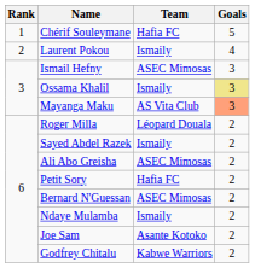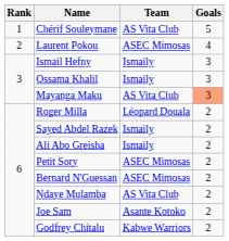Chérif Souleymane | Team: Hafia FC -> AS Vita Club
Laurent Pokou | Team: Ismaily -> ASEC Mimosas
Ismail Hefny | Team: ASEC Mimosas -> Ismaily
Ossama Khalil | Goals: khaki background -> no background
Ali Abo Greisha | Team: ASEC Mimosas -> Ismaily
Petit Sory | Team: Hafia FC -> ASEC Mimosas
Ndaye Mulamba | Team: Ismaily -> AS Vita Club
